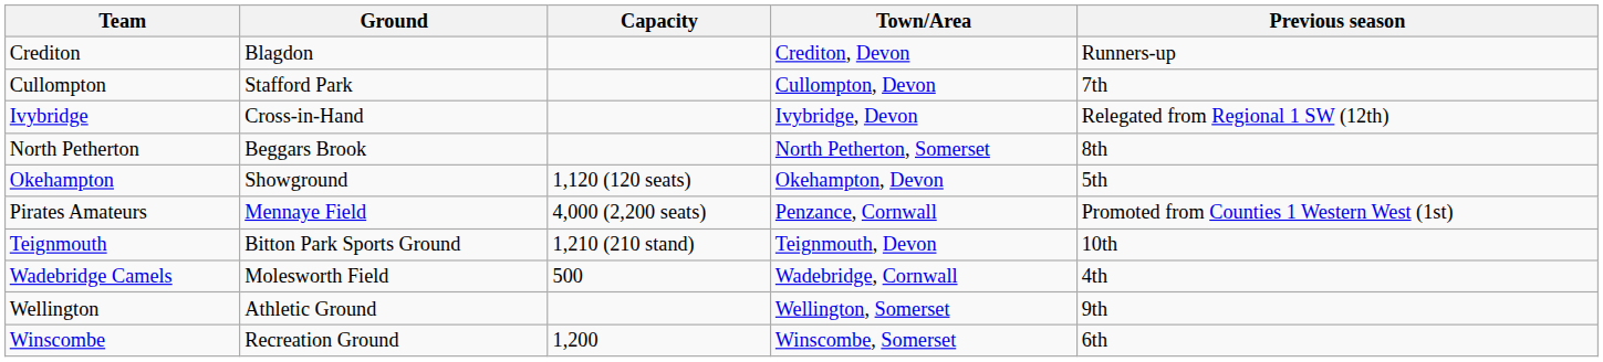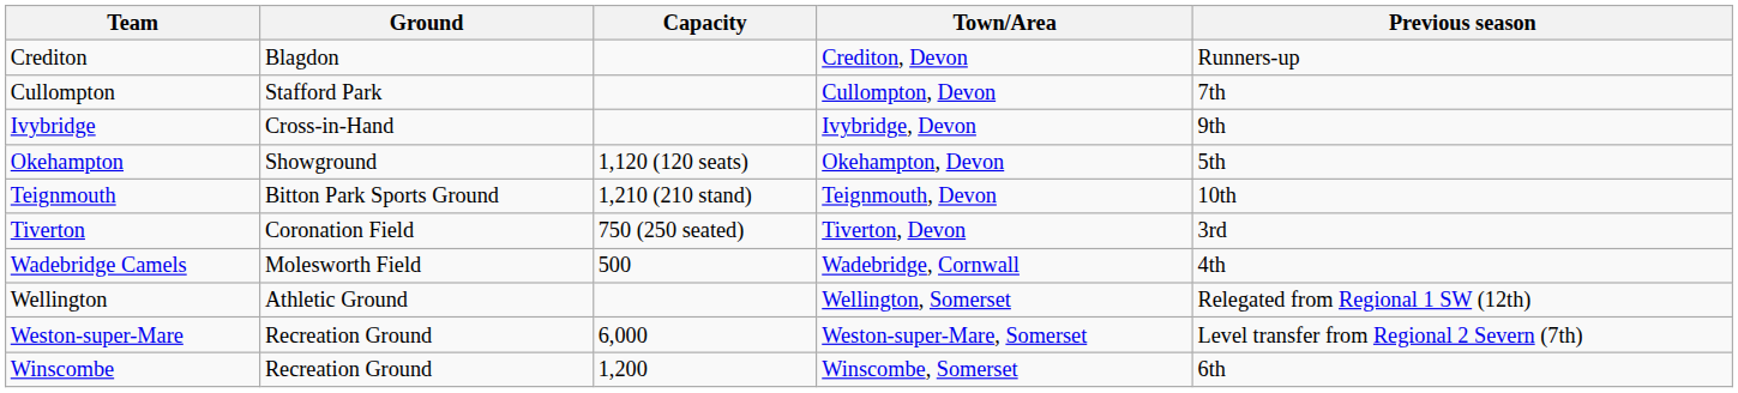Ivybridge | Previous season: Relegated from Regional 1 SW (12th) -> 9th
- row: North Petherton | Beggars Brook | North Petherton, Somerset | 8th
- row: Pirates Amateurs | Mennaye Field | 4,000 (2,200 seats) | Penzance, Cornwall | Promoted from Counties 1 Western West (1st)
+ row: Tiverton | Coronation Field | 750 (250 seated) | Tiverton, Devon | 3rd
Wellington | Previous season: 9th -> Relegated from Regional 1 SW (12th)
+ row: Weston-super-Mare | Recreation Ground | 6,000 | Weston-super-Mare, Somerset | Level transfer from Regional 2 Severn (7th)
